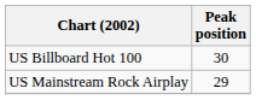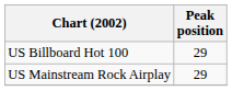US Billboard Hot 100 | Peak position: 30 -> 29
